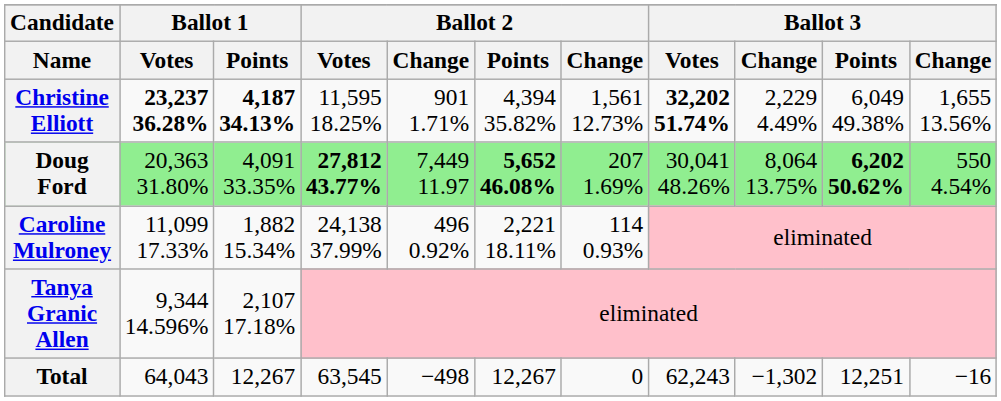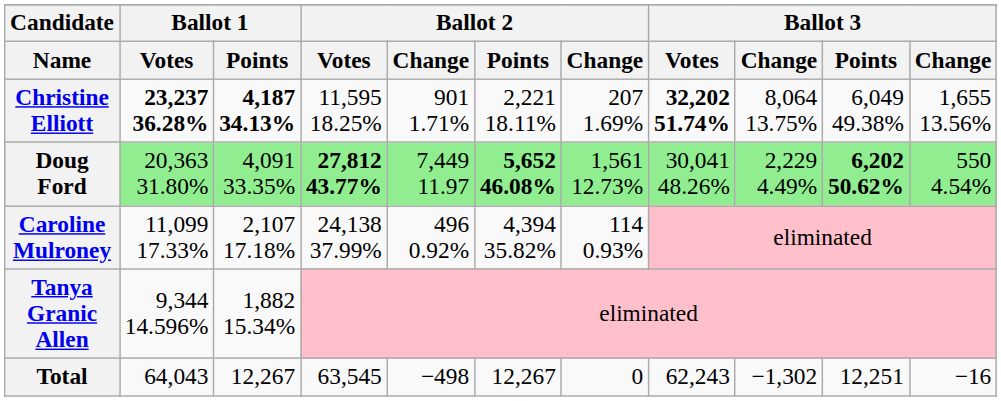Christine Elliott | Ballot 2 / Points: 4,394 35.82% -> 2,221 18.11%
Christine Elliott | column 7: 1,561 12.73% -> 207 1.69%
Christine Elliott | column 9: 2,229 4.49% -> 8,064 13.75%
Doug Ford | column 7: 207 1.69% -> 1,561 12.73%
Doug Ford | column 9: 8,064 13.75% -> 2,229 4.49%
Caroline Mulroney | Ballot 1 / Points: 1,882 15.34% -> 2,107 17.18%
Caroline Mulroney | Ballot 2 / Points: 2,221 18.11% -> 4,394 35.82%
Tanya Granic Allen | Ballot 1 / Points: 2,107 17.18% -> 1,882 15.34%
